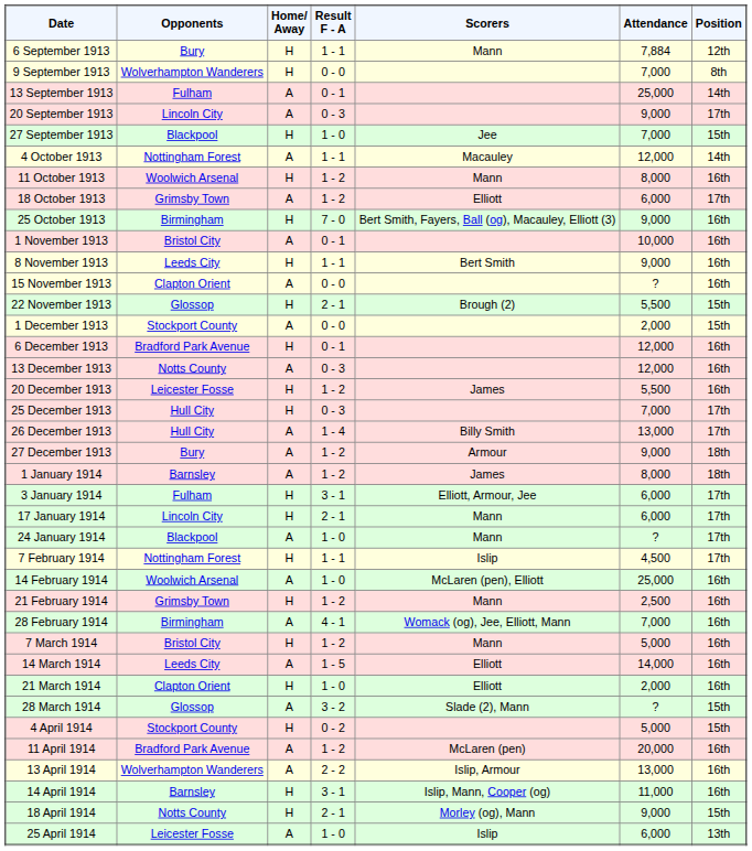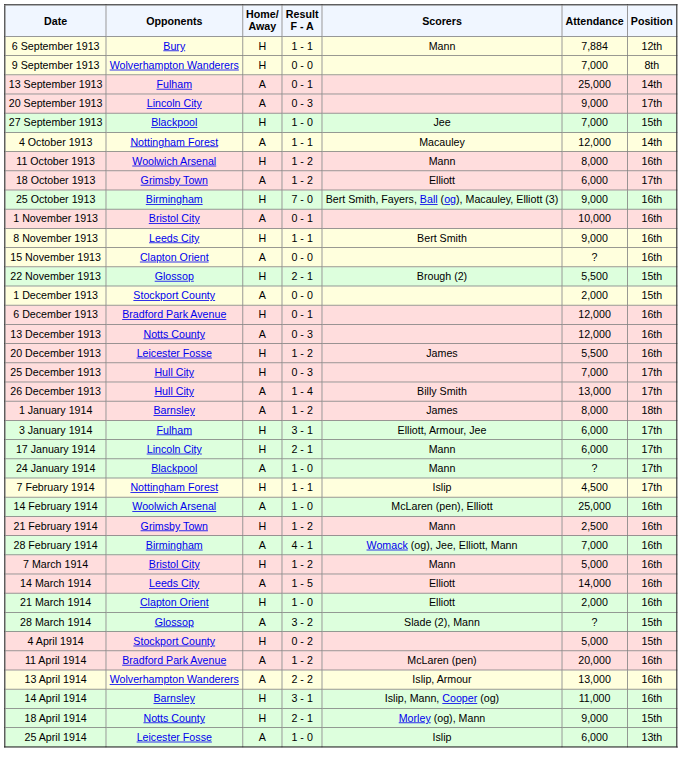- row: 27 December 1913 | Bury | A | 1 - 2 | Armour | 9,000 | 18th
